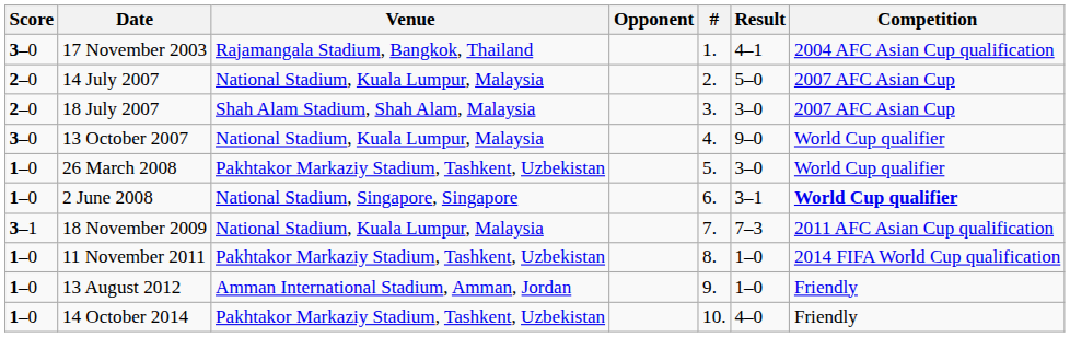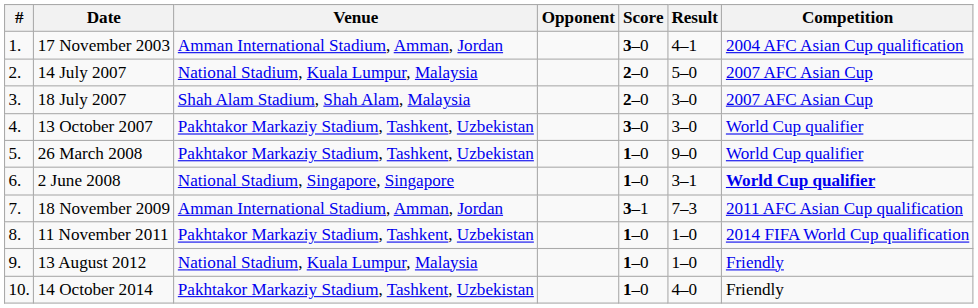columns swapped: # <-> Score
17 November 2003 | Venue: Rajamangala Stadium, Bangkok, Thailand -> Amman International Stadium, Amman, Jordan
13 October 2007 | Venue: National Stadium, Kuala Lumpur, Malaysia -> Pakhtakor Markaziy Stadium, Tashkent, Uzbekistan
13 October 2007 | Result: 9–0 -> 3–0
26 March 2008 | Result: 3–0 -> 9–0
18 November 2009 | Venue: National Stadium, Kuala Lumpur, Malaysia -> Amman International Stadium, Amman, Jordan
13 August 2012 | Venue: Amman International Stadium, Amman, Jordan -> National Stadium, Kuala Lumpur, Malaysia
